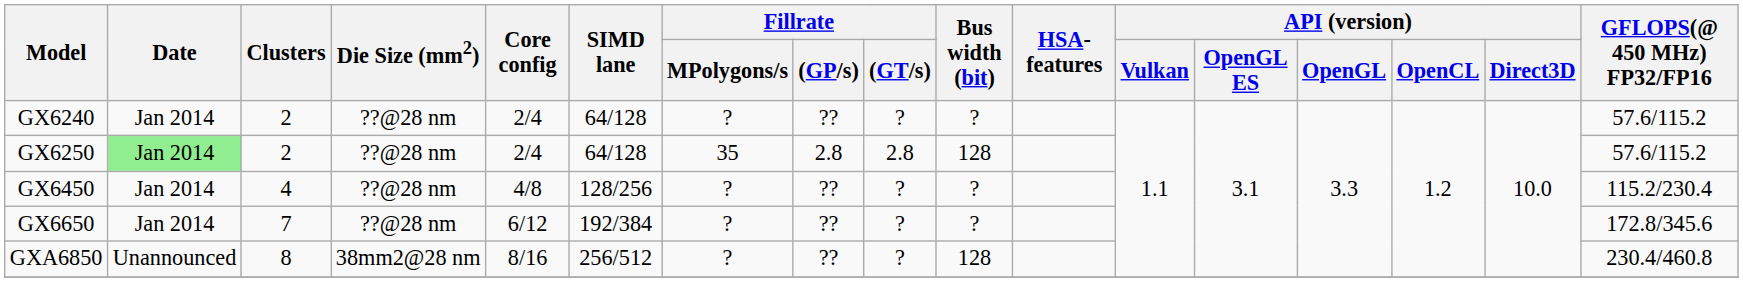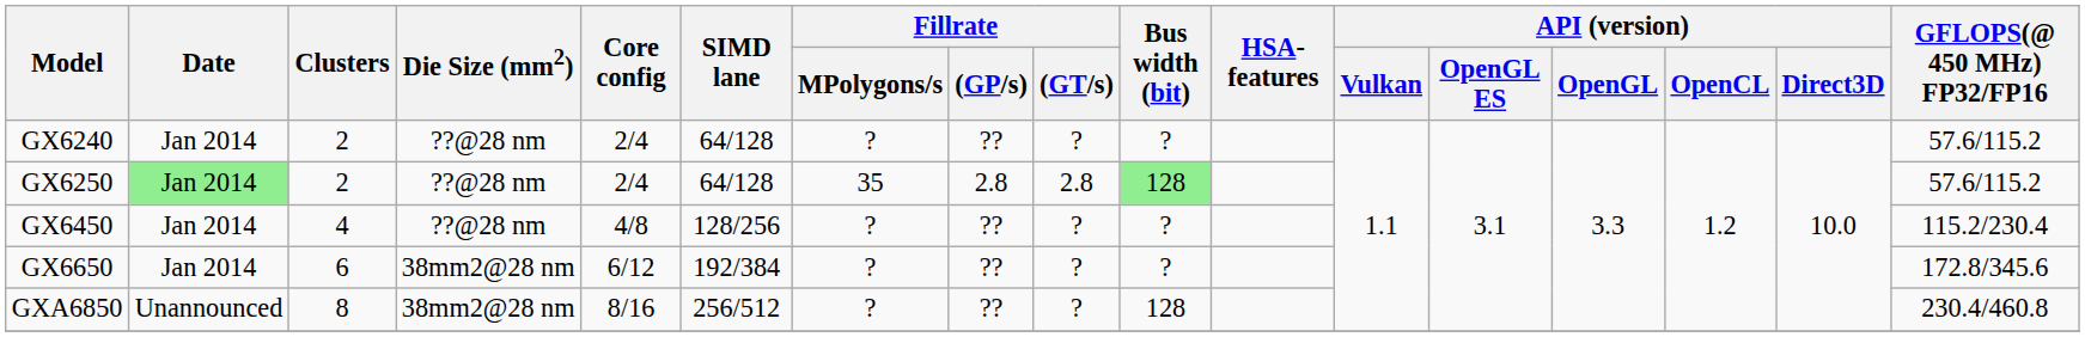GX6250 | Bus width (bit): no background -> lightgreen background
GX6650 | Clusters: 7 -> 6
GX6650 | Die Size (mm2): ??@28 nm -> 38mm2@28 nm
